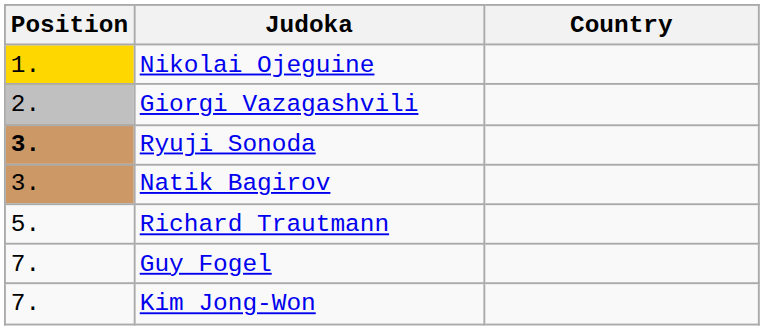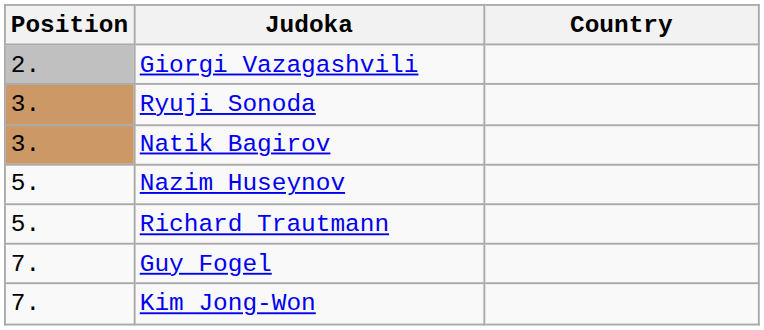- row: 1. | Nikolai Ojeguine
Ryuji Sonoda | Position: bold -> normal
+ row: 5. | Nazim Huseynov
